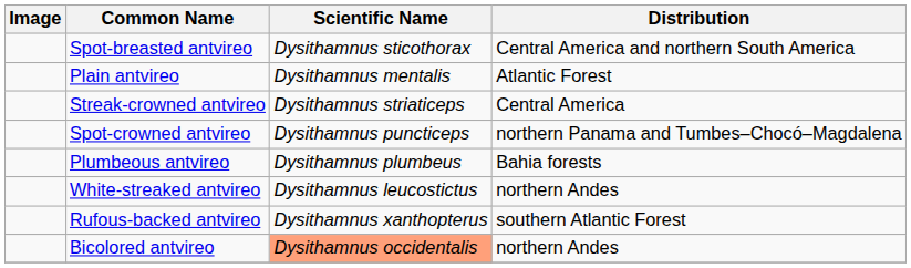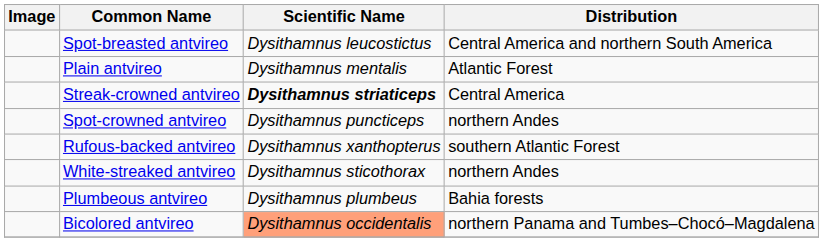Spot-breasted antvireo | Scientific Name: Dysithamnus sticothorax -> Dysithamnus leucostictus
Streak-crowned antvireo | Scientific Name: normal -> bold
Spot-crowned antvireo | Distribution: northern Panama and Tumbes–Chocó–Magdalena -> northern Andes
rows swapped: Rufous-backed antvireo <-> Plumbeous antvireo
White-streaked antvireo | Scientific Name: Dysithamnus leucostictus -> Dysithamnus sticothorax
Bicolored antvireo | Distribution: northern Andes -> northern Panama and Tumbes–Chocó–Magdalena
